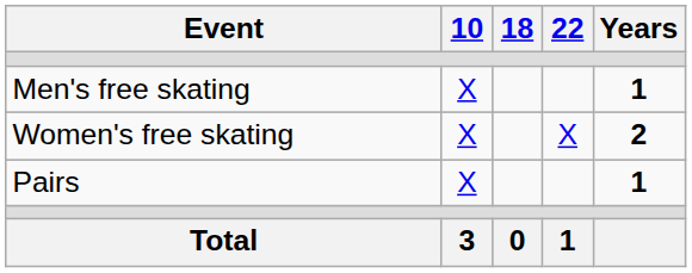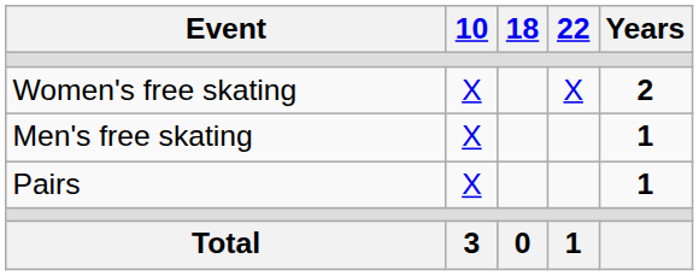rows swapped: Men's free skating <-> Women's free skating
